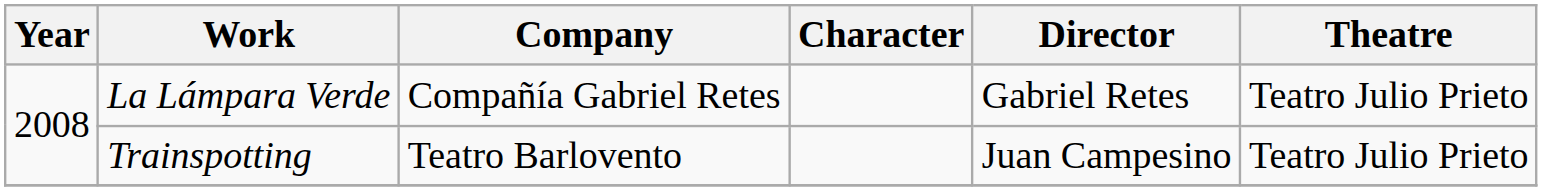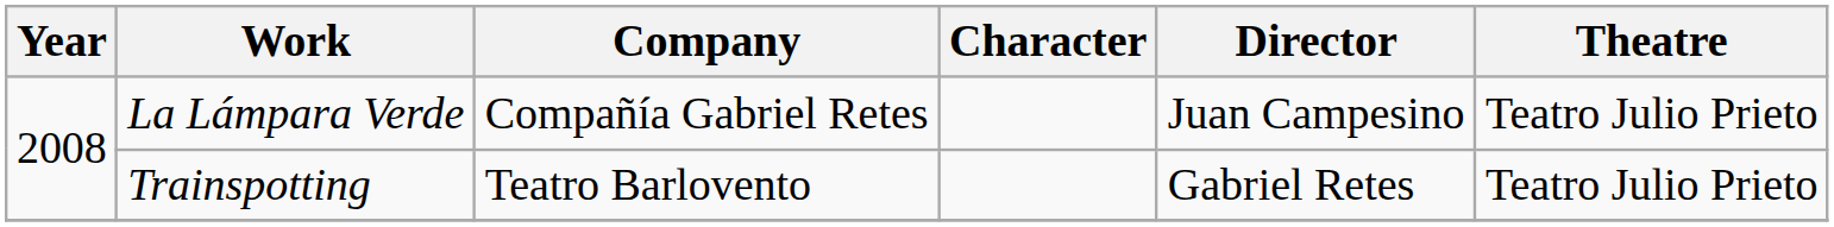La Lámpara Verde | Director: Gabriel Retes -> Juan Campesino
Trainspotting | Director: Juan Campesino -> Gabriel Retes
